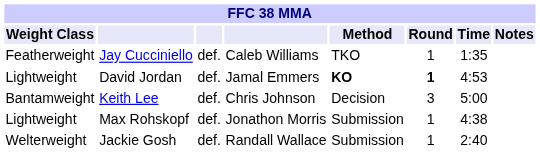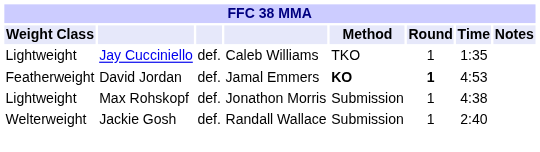Jay Cucciniello | Weight Class: Featherweight -> Lightweight
David Jordan | Weight Class: Lightweight -> Featherweight
- row: Bantamweight | Keith Lee | def. | Chris Johnson | Decision | 3 | 5:00
